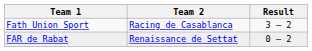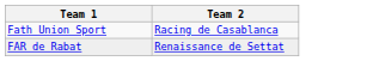- column: Result | 3 – 2 | 0 – 2
